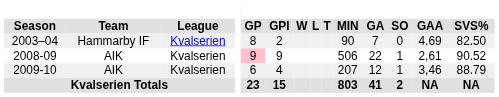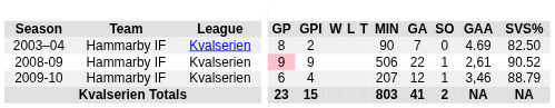2008-09 | Team: AIK -> Hammarby IF
2009-10 | Team: AIK -> Hammarby IF
